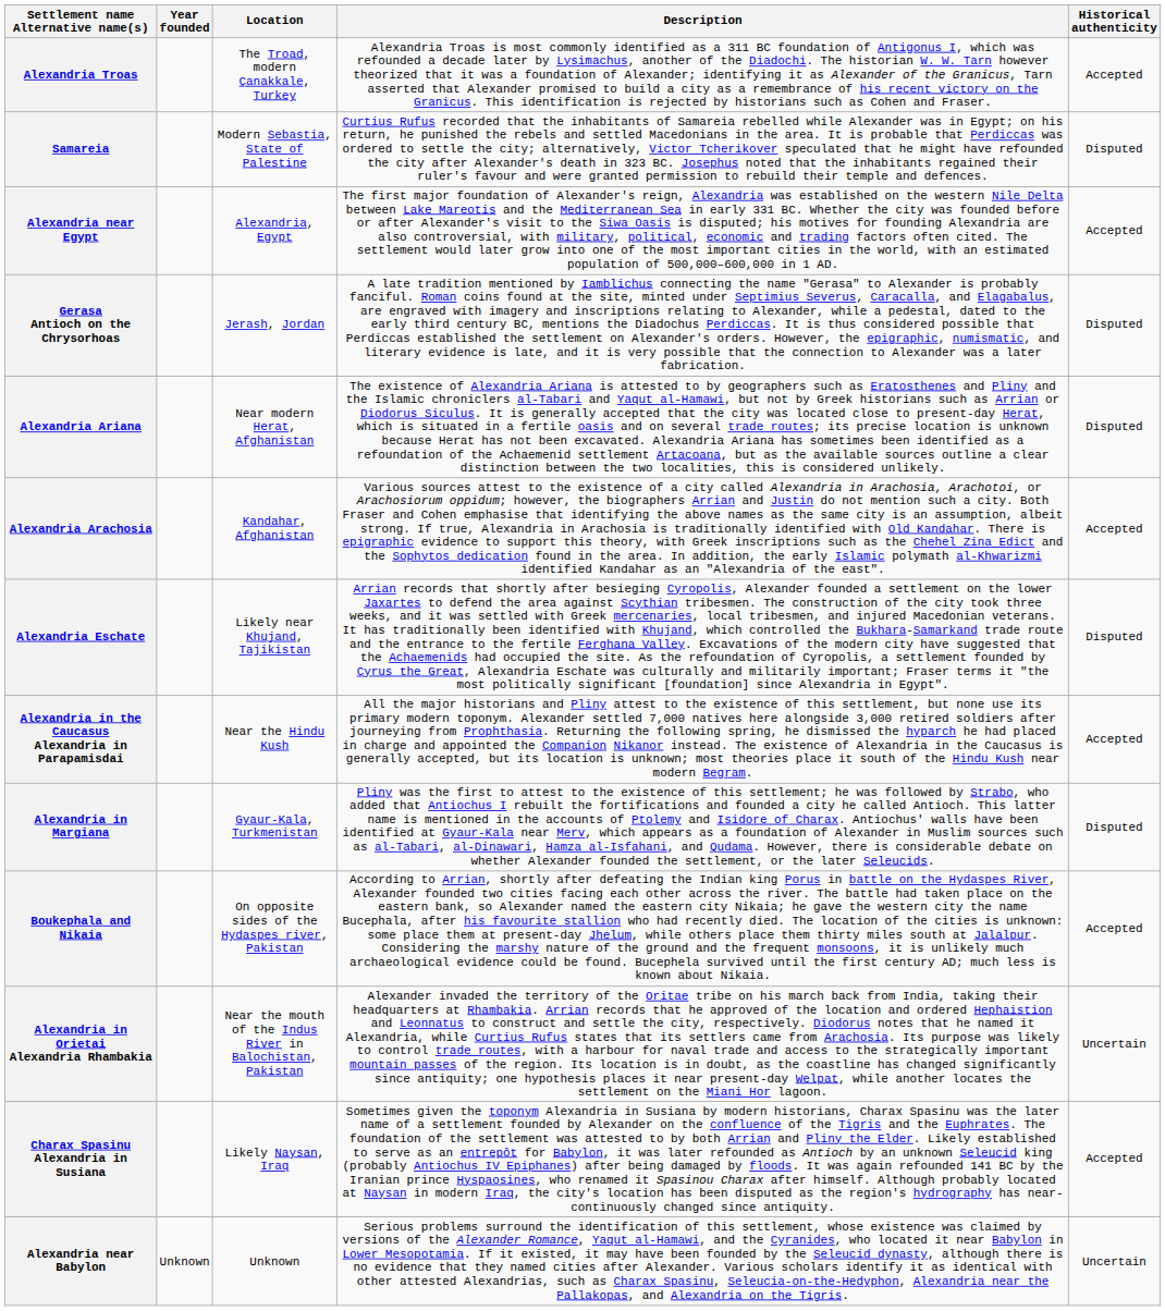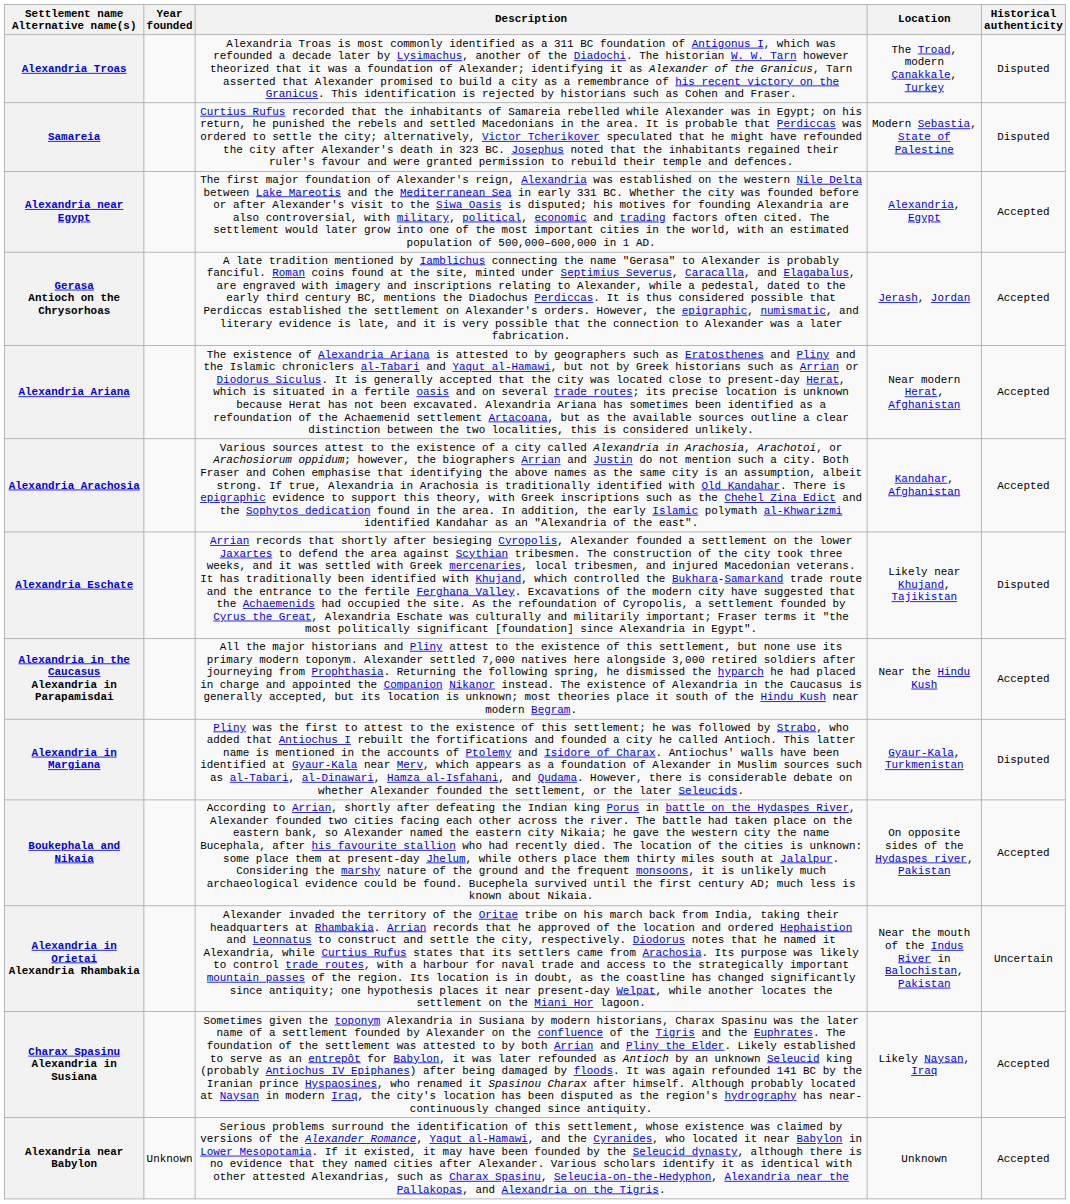columns swapped: Location <-> Description
Alexandria Troas | Historical authenticity: Accepted -> Disputed
Gerasa Antioch on the Chrysorhoas | Historical authenticity: Disputed -> Accepted
Alexandria Ariana | Historical authenticity: Disputed -> Accepted
Alexandria near Babylon | Historical authenticity: Uncertain -> Accepted
